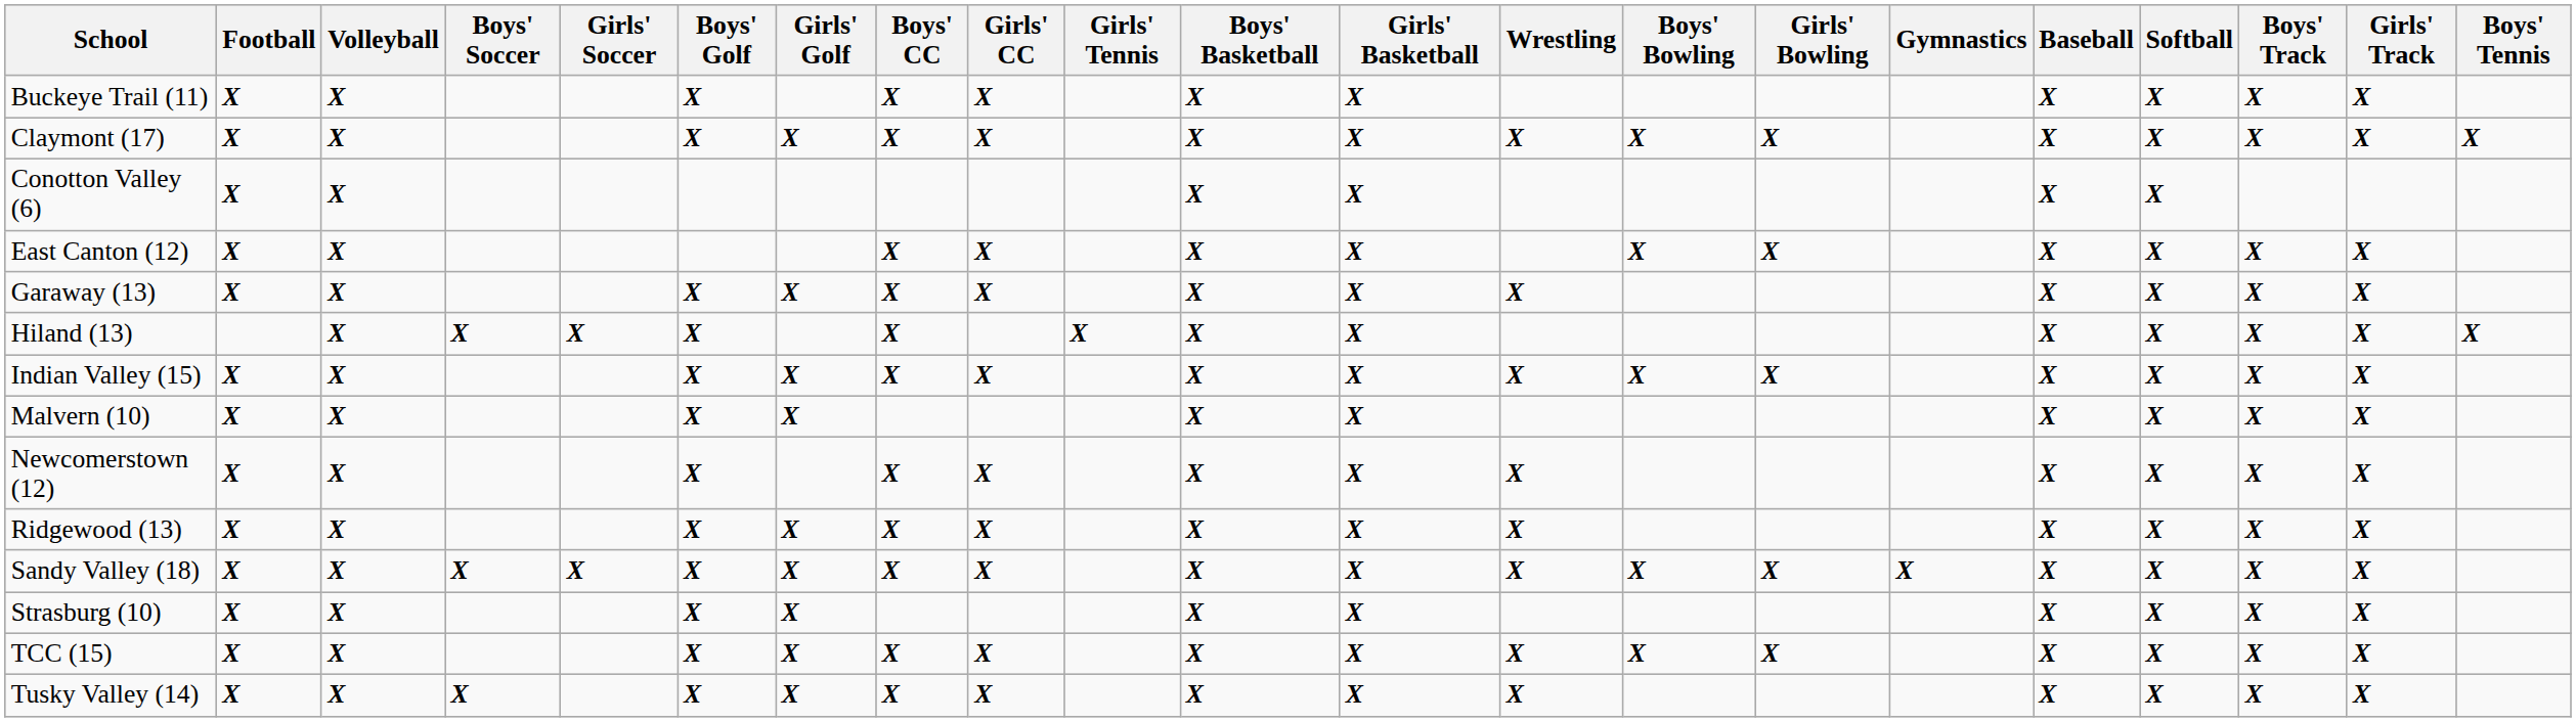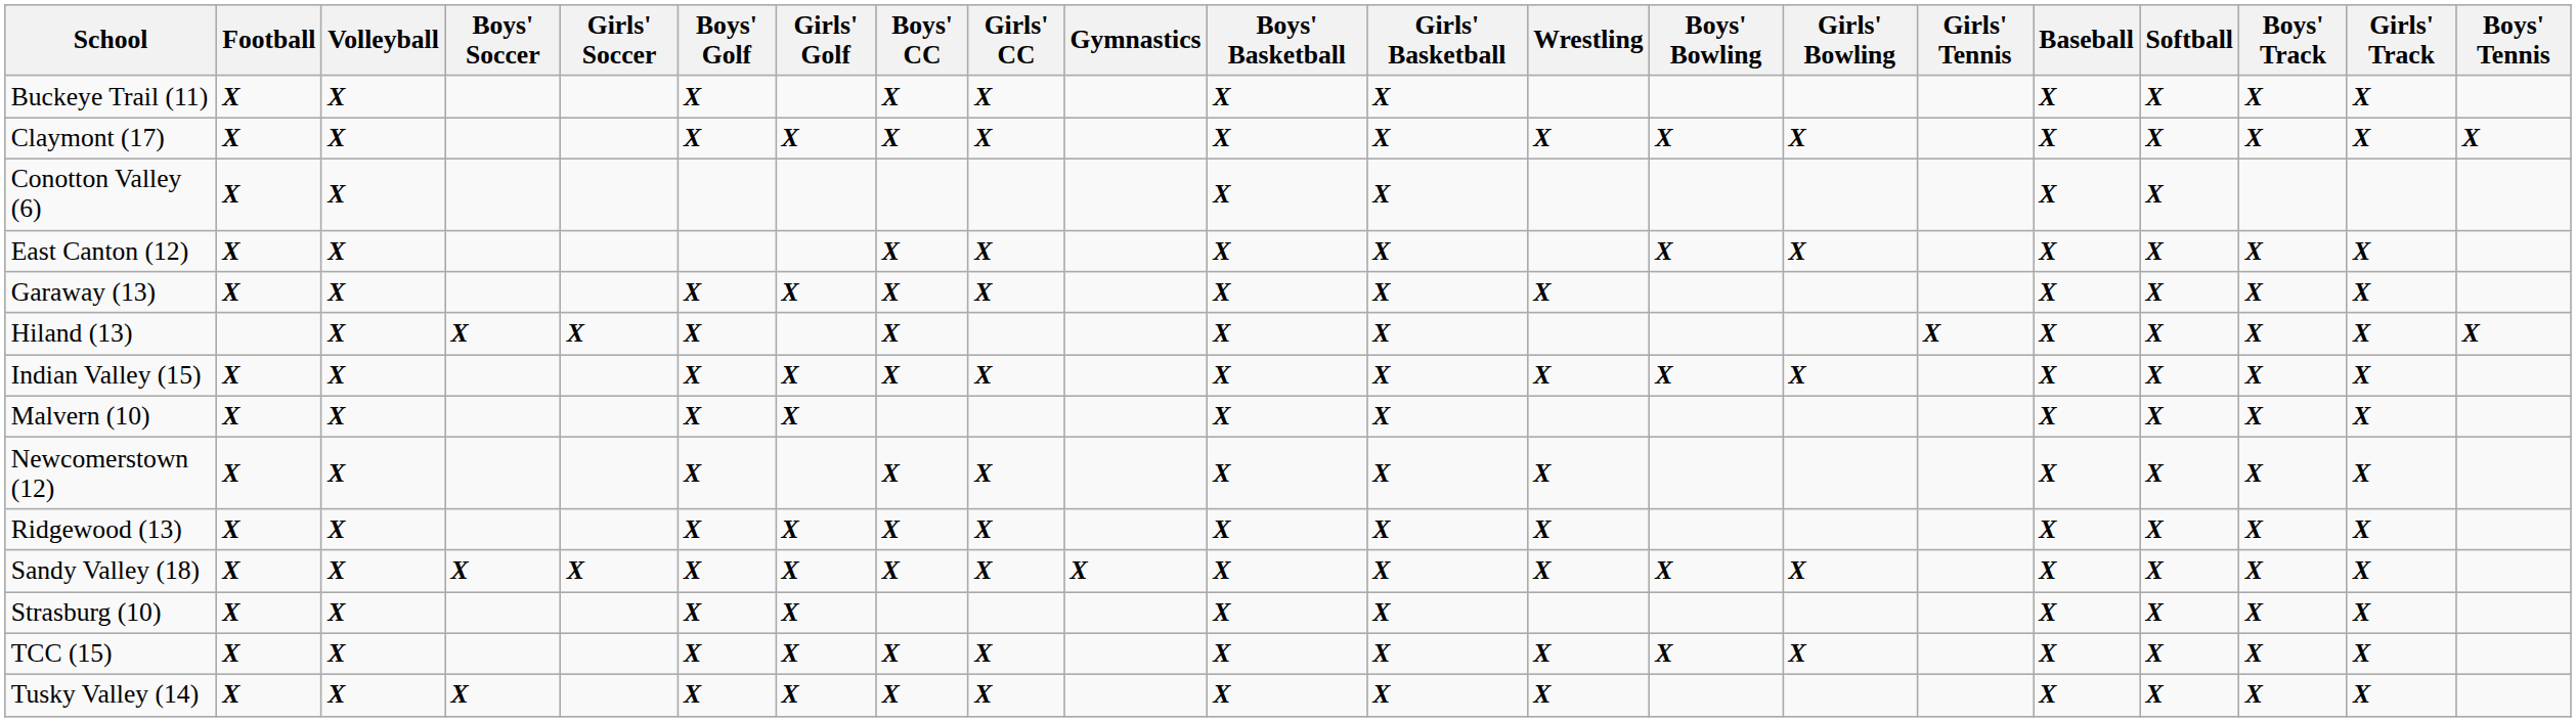columns swapped: Girls' Tennis <-> Gymnastics
